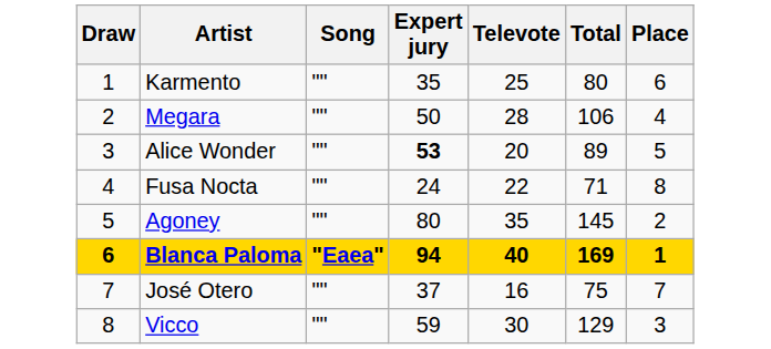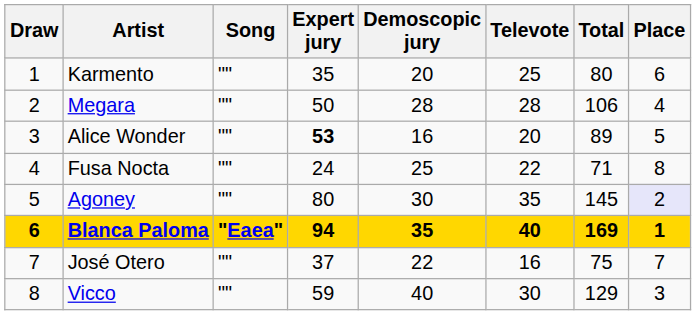+ column: Demoscopic jury | 20 | 28 | 16 | 25 | 30 | 35 | 22 | 40
Agoney | Place: no background -> lavender background
